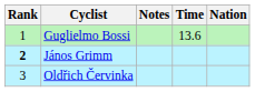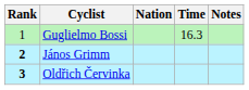columns swapped: Nation <-> Notes
Guglielmo Bossi | Time: 13.6 -> 16.3
Oldřich Červinka | Rank: normal -> bold
